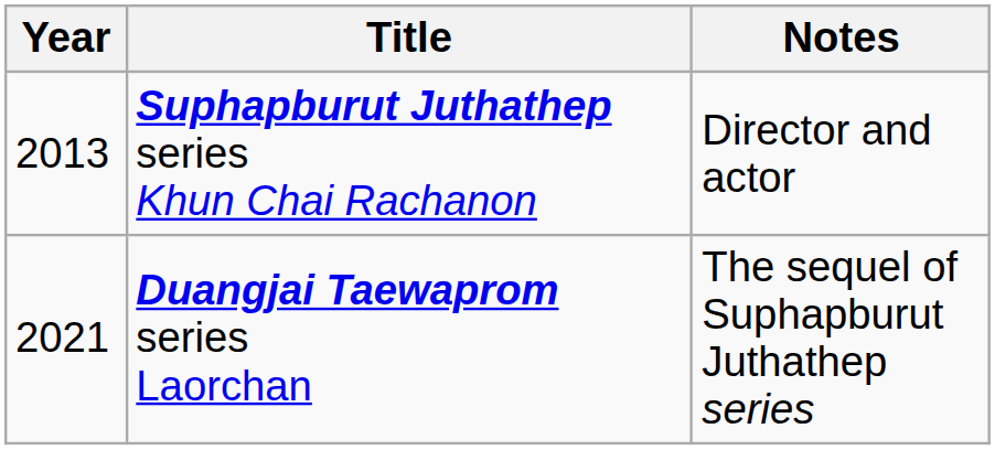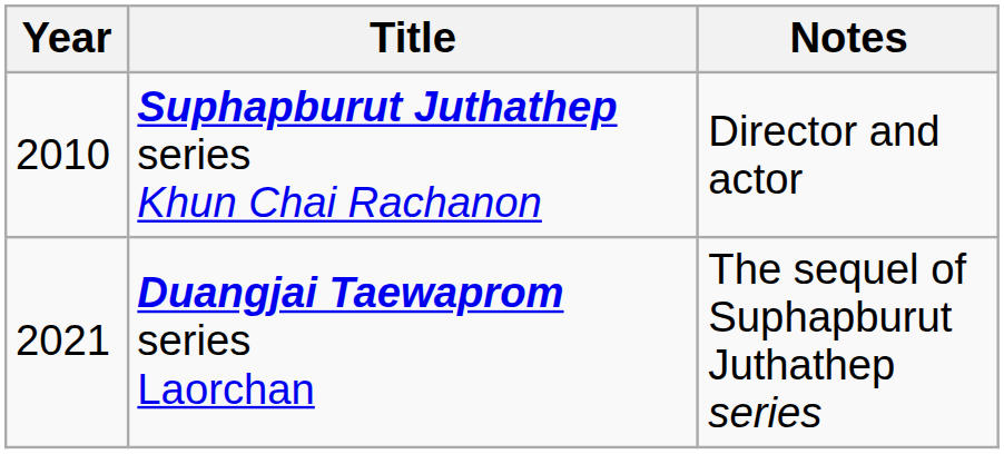Suphapburut Juthathep series Khun Chai Rachanon | Year: 2013 -> 2010
